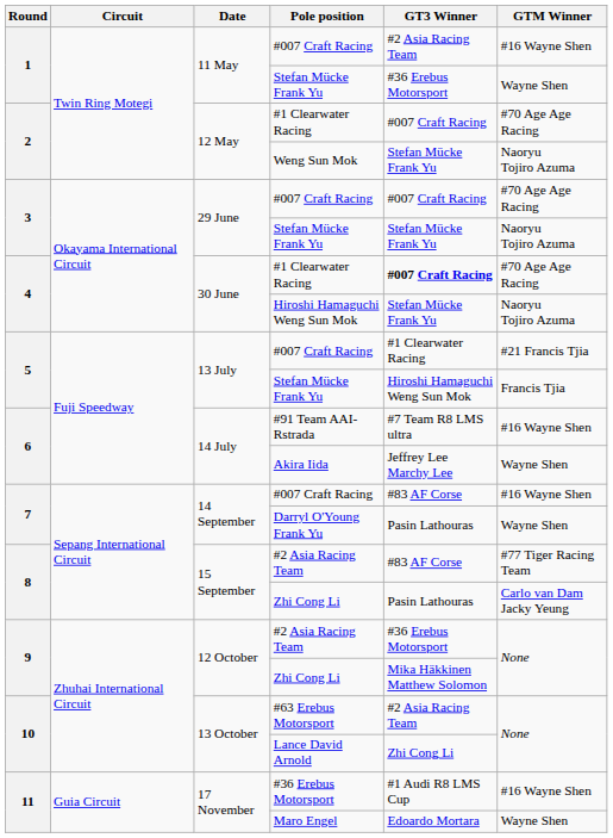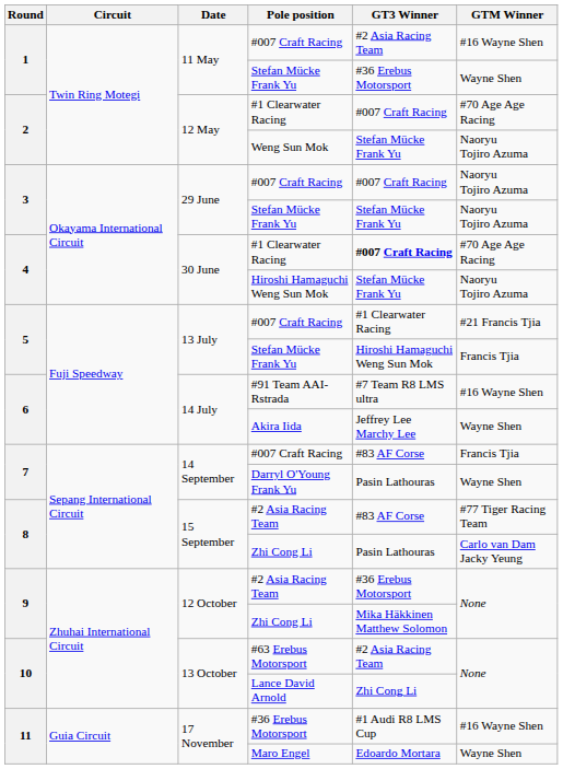3 / #007 Craft Racing | GTM Winner: #70 Age Age Racing -> Naoryu Tojiro Azuma
7 / #007 Craft Racing | GTM Winner: #16 Wayne Shen -> Francis Tjia
